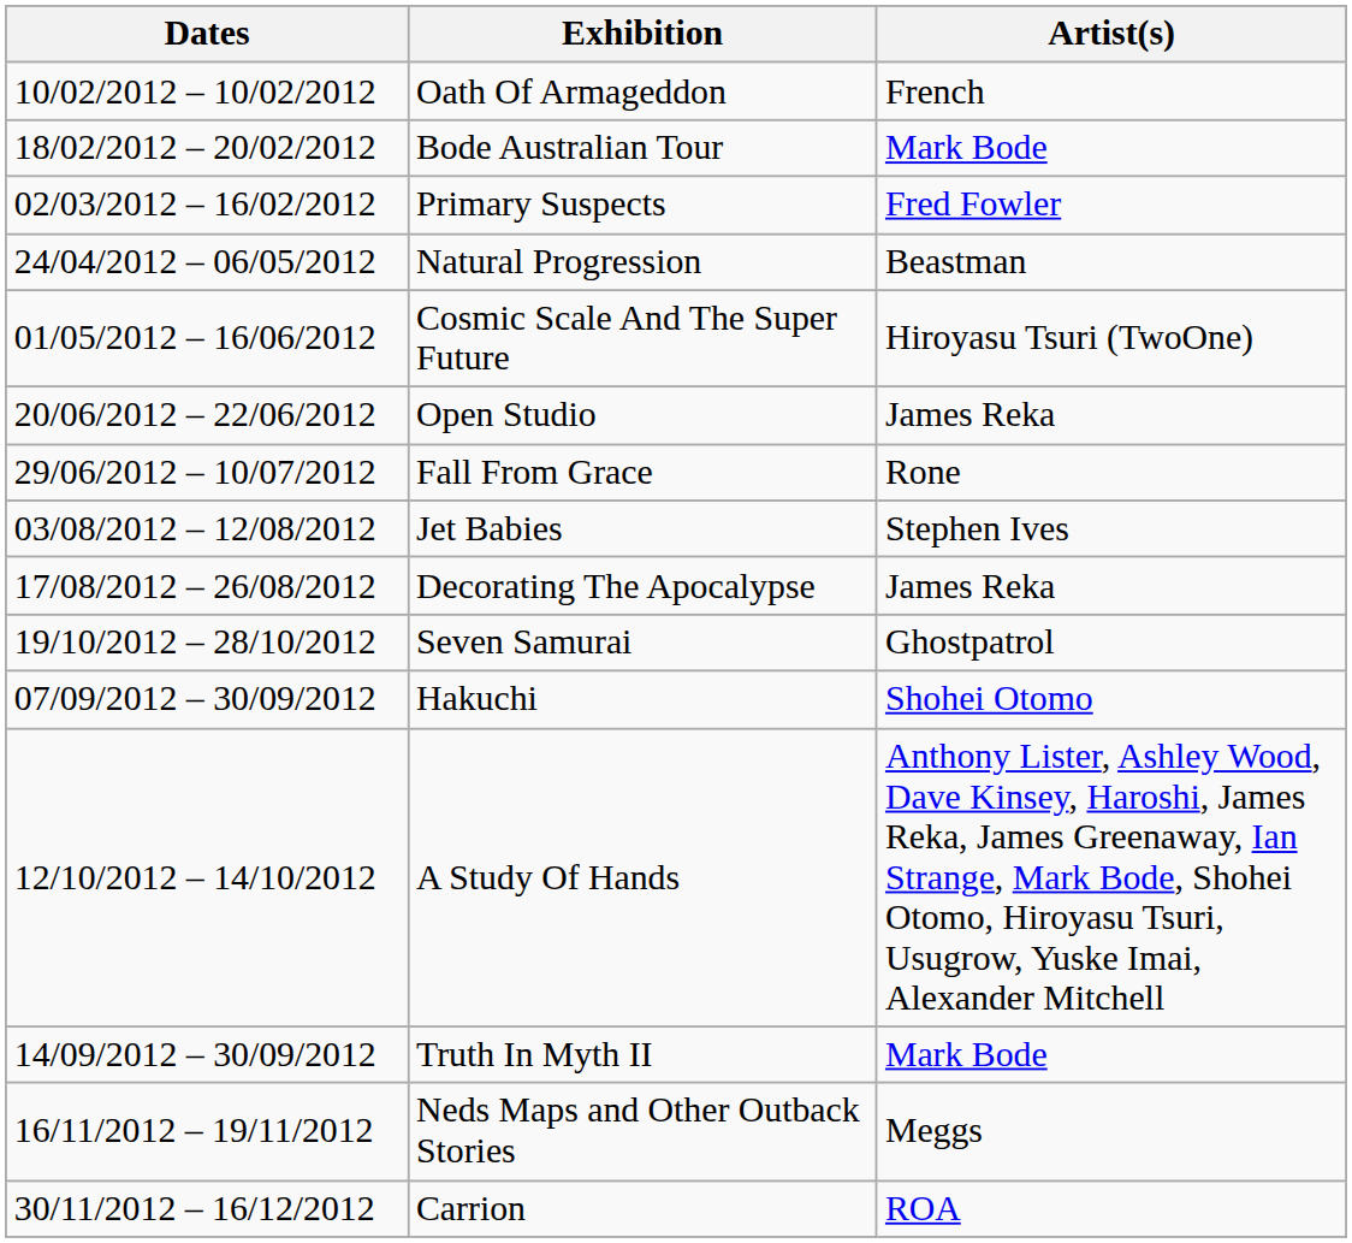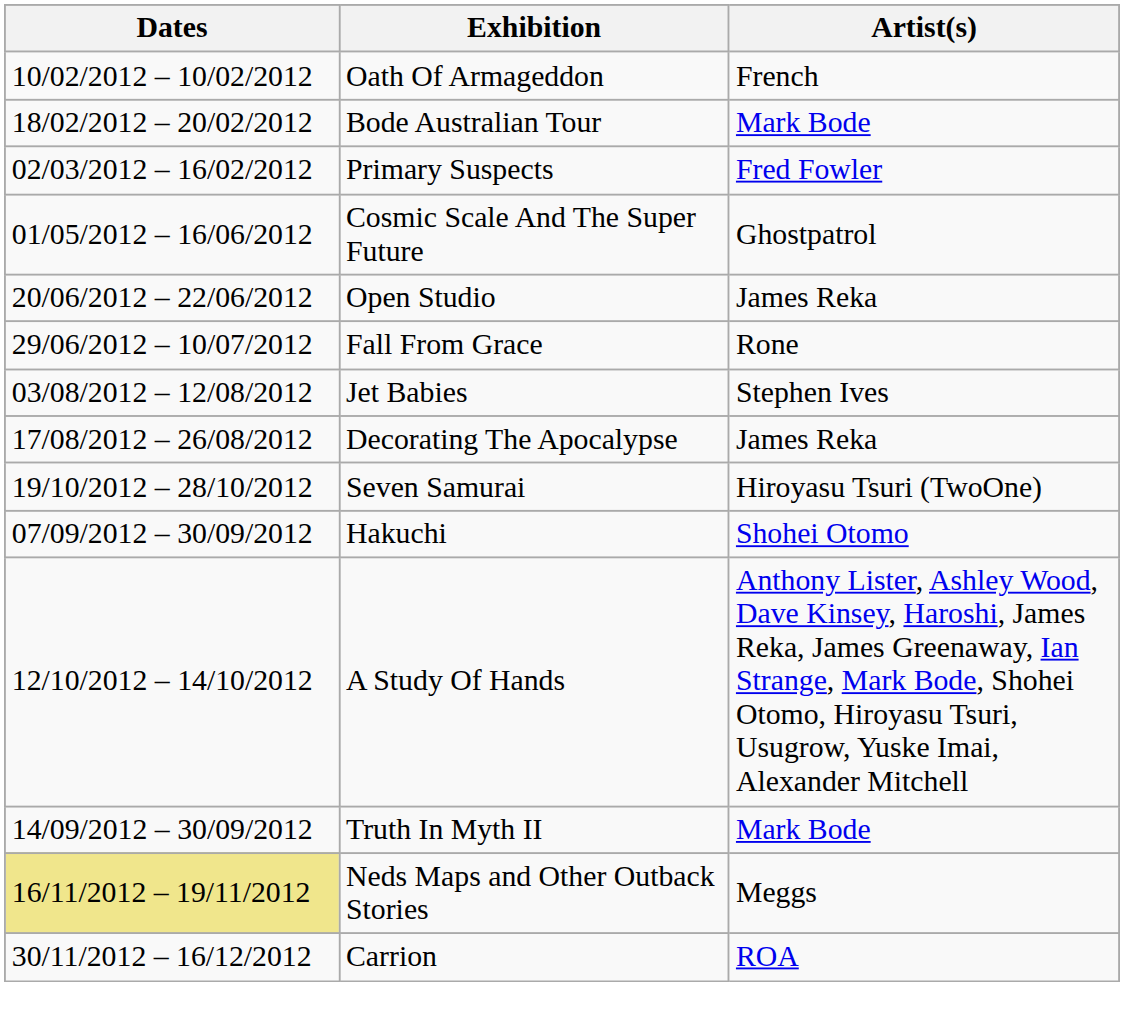- row: 24/04/2012 – 06/05/2012 | Natural Progression | Beastman
Cosmic Scale And The Super Future | Artist(s): Hiroyasu Tsuri (TwoOne) -> Ghostpatrol
Seven Samurai | Artist(s): Ghostpatrol -> Hiroyasu Tsuri (TwoOne)
Neds Maps and Other Outback Stories | Dates: no background -> khaki background
